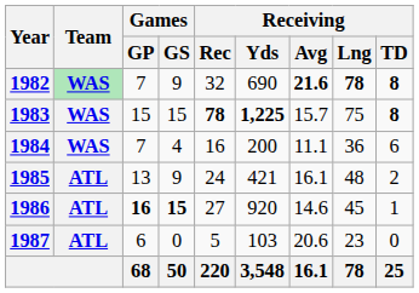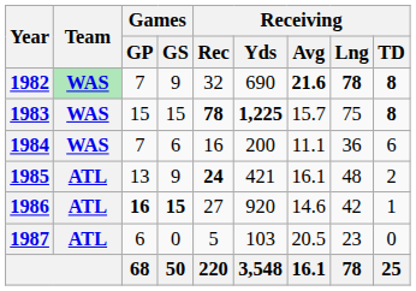1984 | Games / GS: 4 -> 6
1985 | Receiving / Rec: normal -> bold
1986 | Receiving / Lng: 45 -> 42
1987 | Receiving / Avg: 20.6 -> 20.5
